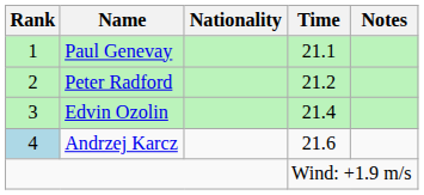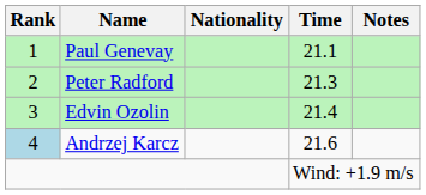Peter Radford | Time: 21.2 -> 21.3
